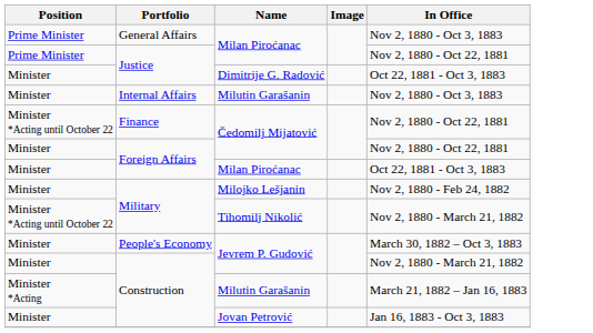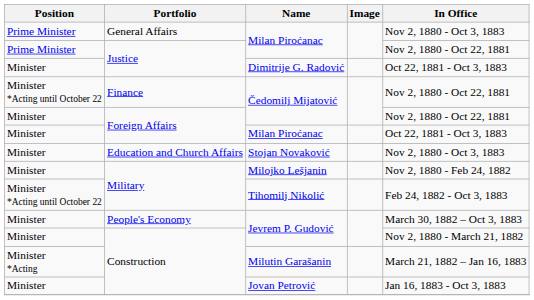- row: Minister | Internal Affairs | Milutin Garašanin | Nov 2, 1880 - Oct 3, 1883
+ row: Minister | Education and Church Affairs | Stojan Novaković | Nov 2, 1880 - Oct 3, 1883
Military / Tihomilj Nikolić | In Office: Nov 2, 1880 - March 21, 1882 -> Feb 24, 1882 - Oct 3, 1883
